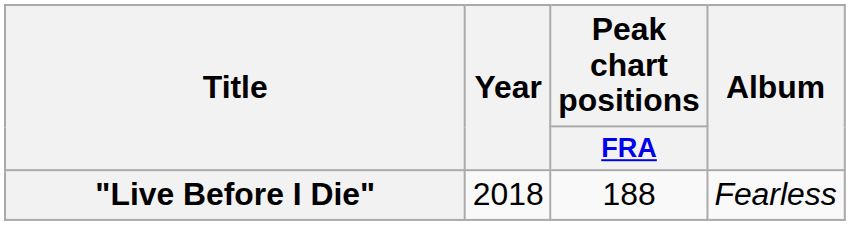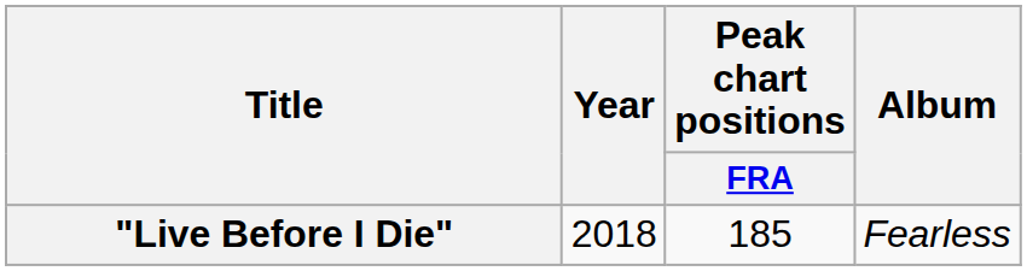"Live Before I Die" | Peak chart positions / FRA: 188 -> 185
